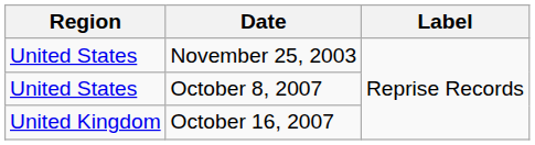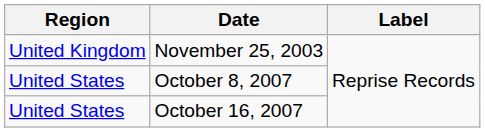November 25, 2003 | Region: United States -> United Kingdom
October 16, 2007 | Region: United Kingdom -> United States
